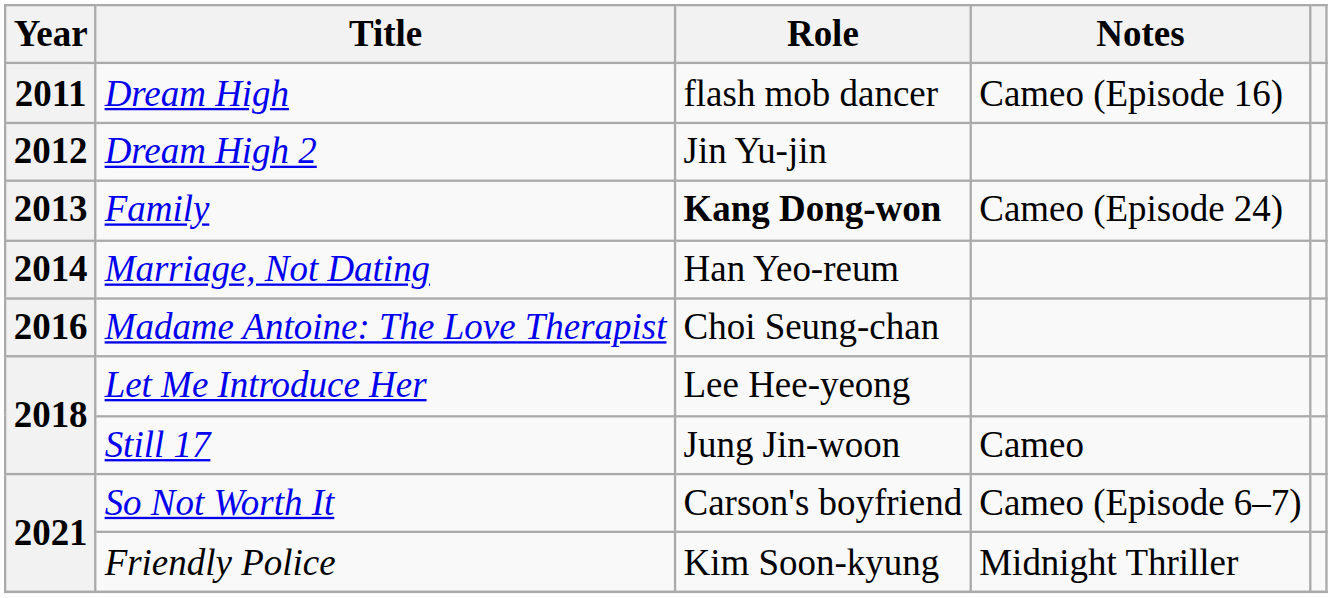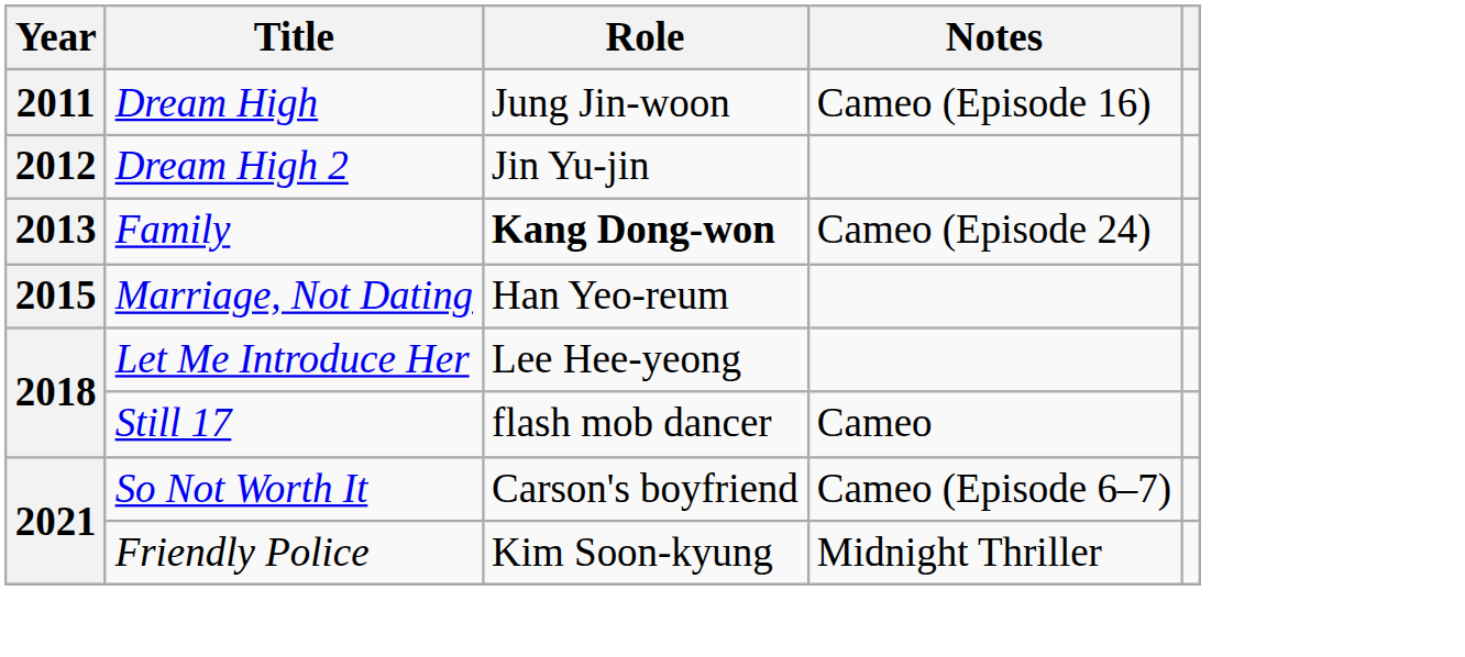Dream High | Role: flash mob dancer -> Jung Jin-woon
Marriage, Not Dating | Year: 2014 -> 2015
- row: 2016 | Madame Antoine: The Love Therapist | Choi Seung-chan
Still 17 | Role: Jung Jin-woon -> flash mob dancer
